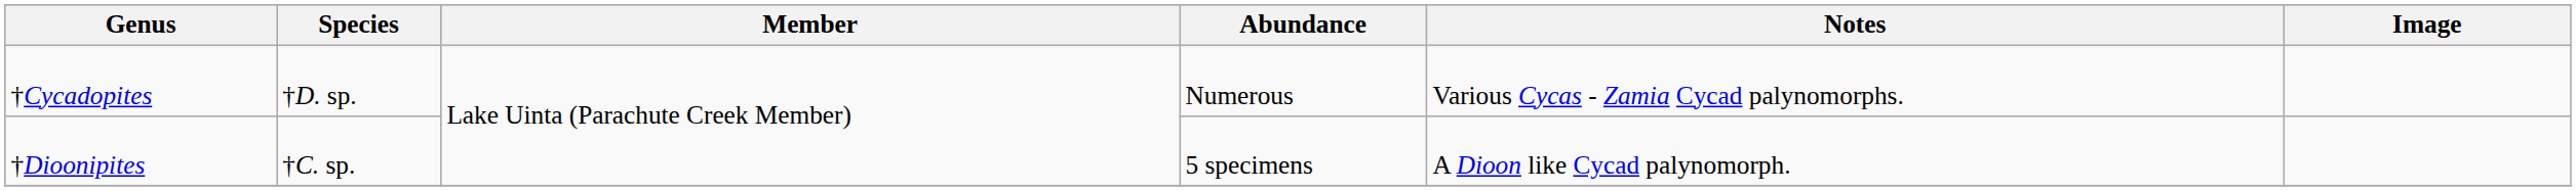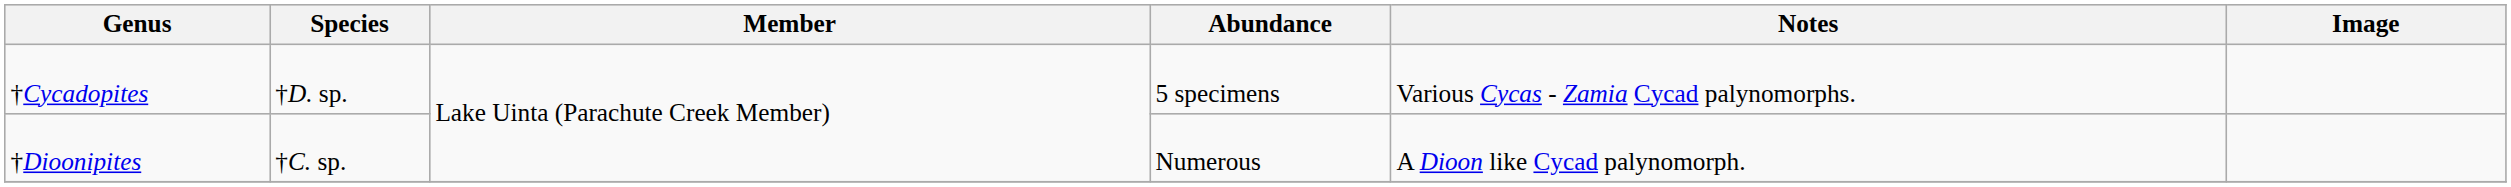†Cycadopites | Abundance: Numerous -> 5 specimens
†Dioonipites | Abundance: 5 specimens -> Numerous
